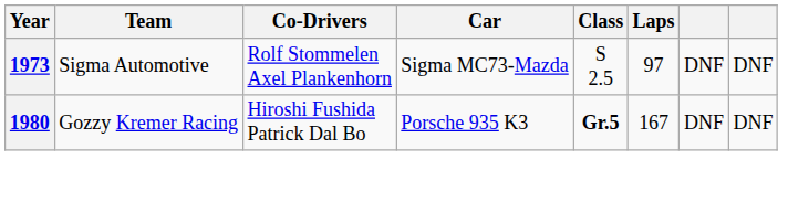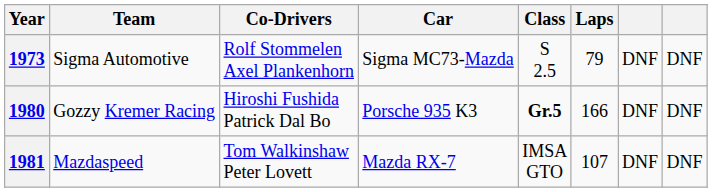1973 | Laps: 97 -> 79
1980 | Laps: 167 -> 166
+ row: 1981 | Mazdaspeed | Tom Walkinshaw Peter Lovett | Mazda RX-7 | IMSA GTO | 107 | DNF | DNF
